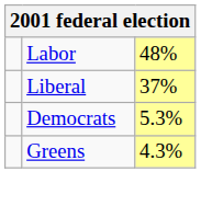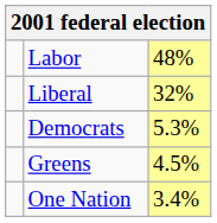Liberal | column 3: 37% -> 32%
Greens | column 3: 4.3% -> 4.5%
+ row: One Nation | 3.4%
